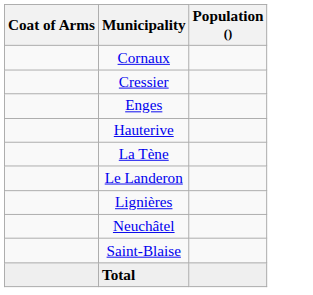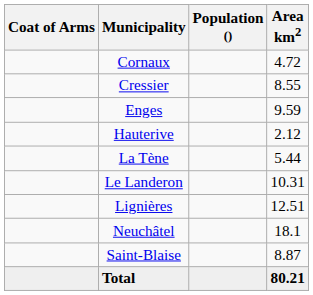+ column: Area km2 | 4.72 | 8.55 | 9.59 | 2.12 | 5.44 | 10.31 | 12.51 | 18.1 | 8.87 | 80.21
